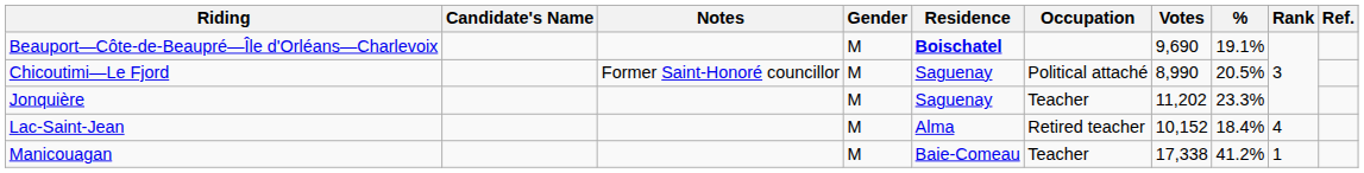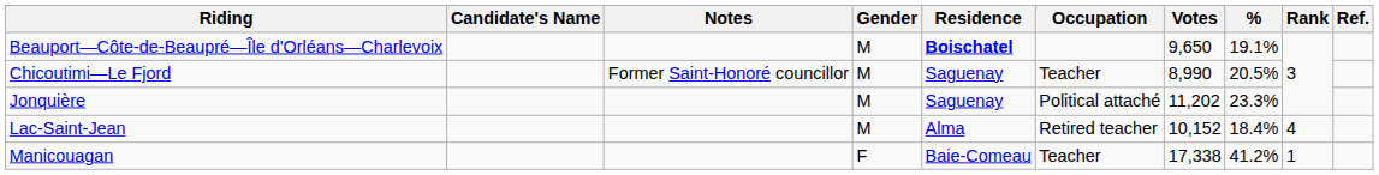Beauport—Côte-de-Beaupré—Île d'Orléans—Charlevoix | Votes: 9,690 -> 9,650
Chicoutimi—Le Fjord | Occupation: Political attaché -> Teacher
Jonquière | Occupation: Teacher -> Political attaché
Manicouagan | Gender: M -> F
